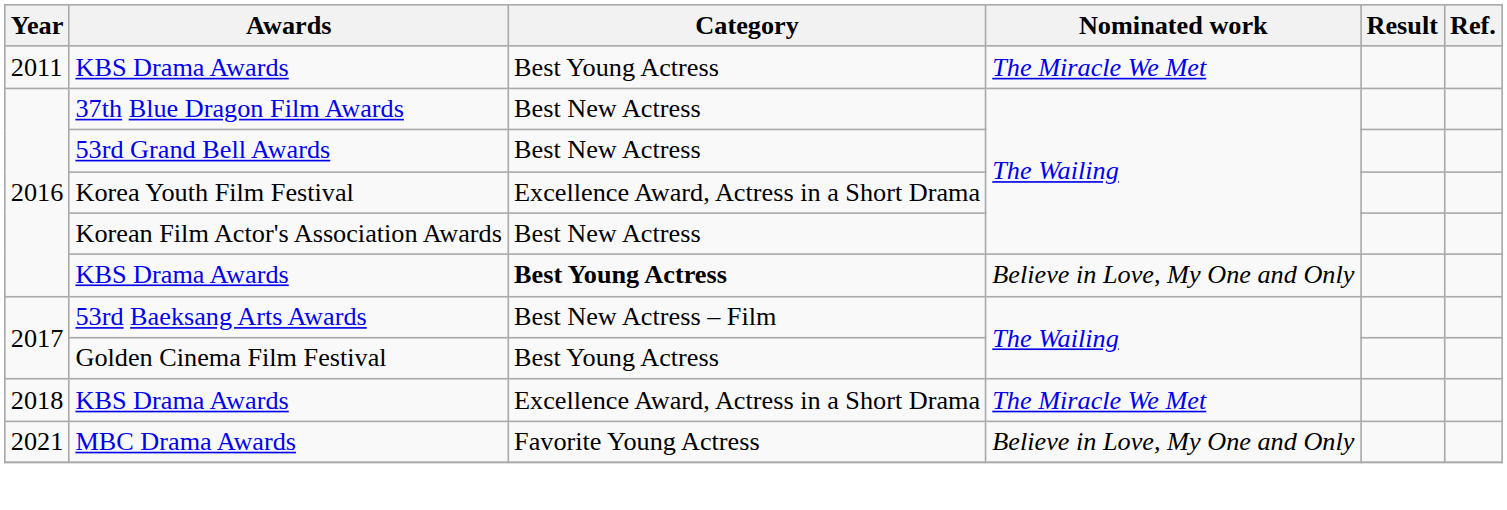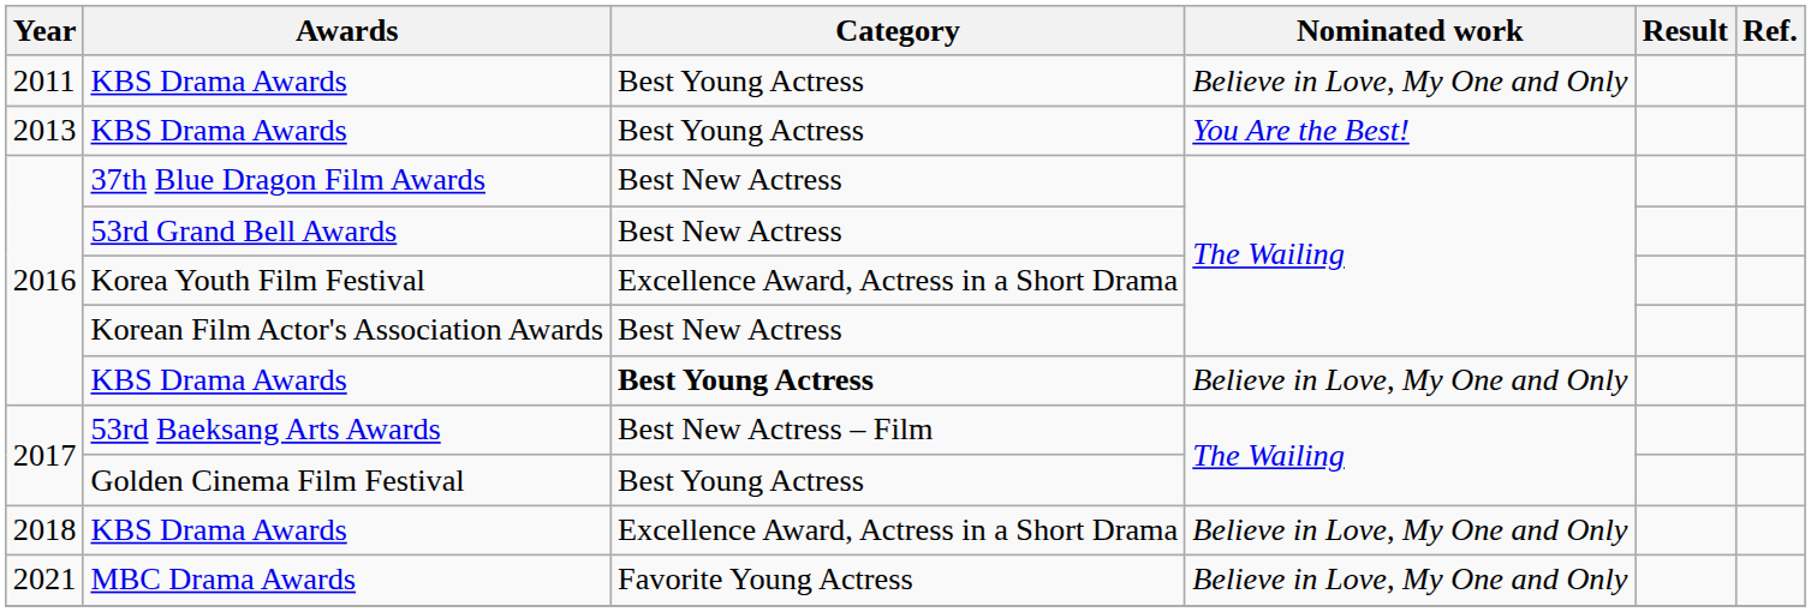2011 / KBS Drama Awards | Nominated work: The Miracle We Met -> Believe in Love, My One and Only
+ row: 2013 | KBS Drama Awards | Best Young Actress | You Are the Best!
2018 / KBS Drama Awards | Nominated work: The Miracle We Met -> Believe in Love, My One and Only
